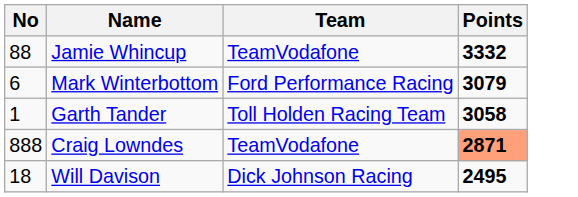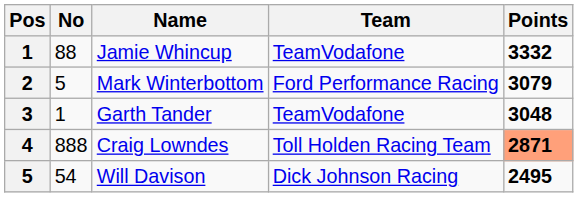+ column: Pos | 1 | 2 | 3 | 4 | 5
Mark Winterbottom | No: 6 -> 5
Garth Tander | Team: Toll Holden Racing Team -> TeamVodafone
Garth Tander | Points: 3058 -> 3048
Craig Lowndes | Team: TeamVodafone -> Toll Holden Racing Team
Will Davison | No: 18 -> 54
